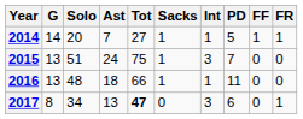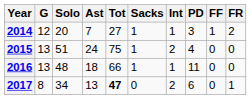2014 | G: 14 -> 12
2014 | PD: 5 -> 3
2014 | FR: 1 -> 2
2015 | Int: 3 -> 2
2015 | PD: 7 -> 4
2017 | Int: 3 -> 2
